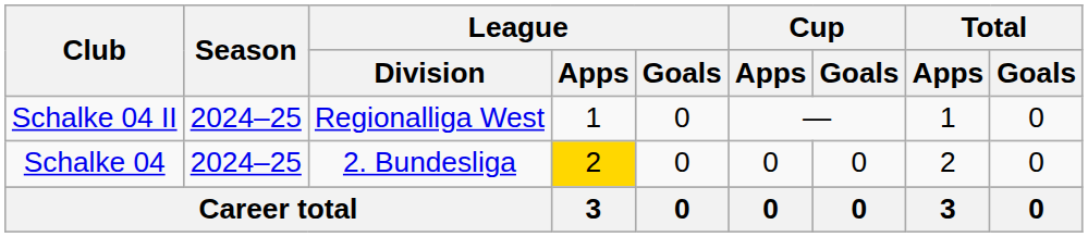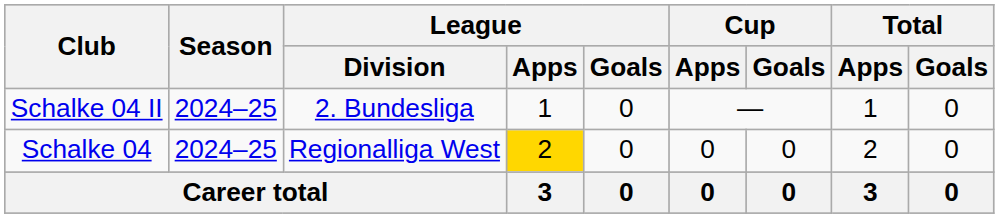Schalke 04 II | League / Division: Regionalliga West -> 2. Bundesliga
Schalke 04 | League / Division: 2. Bundesliga -> Regionalliga West
